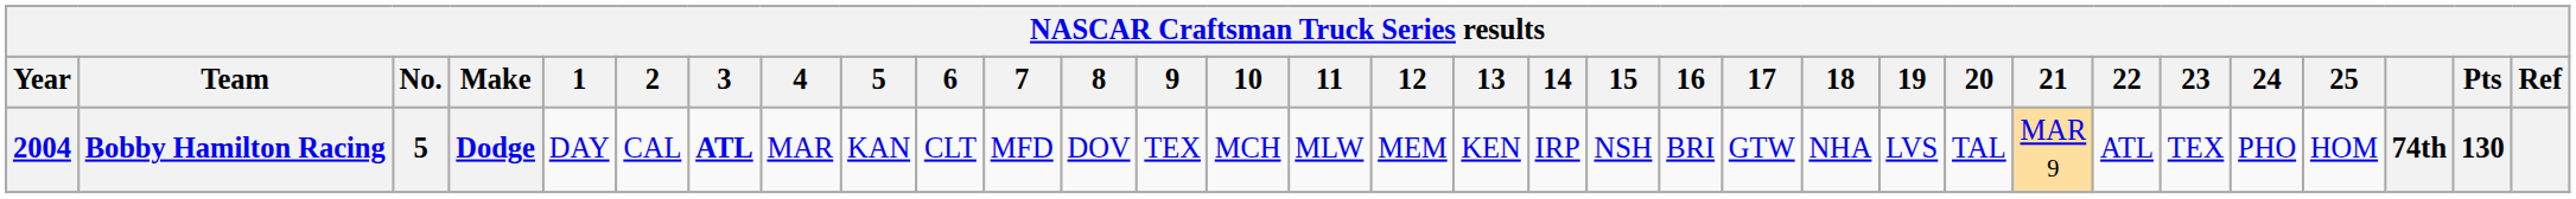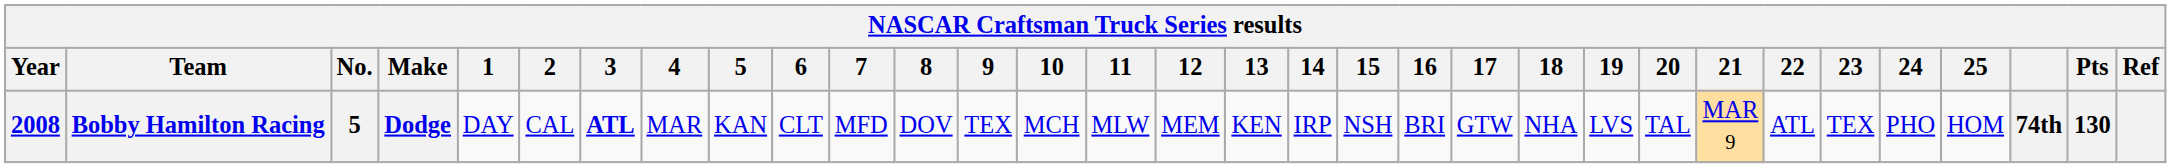Bobby Hamilton Racing | Year: 2004 -> 2008
